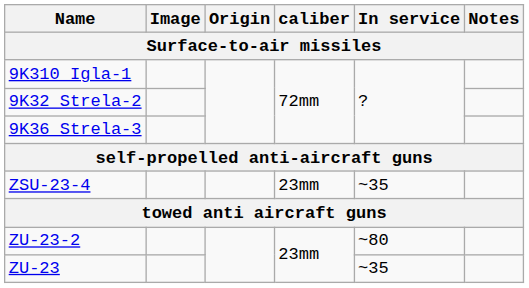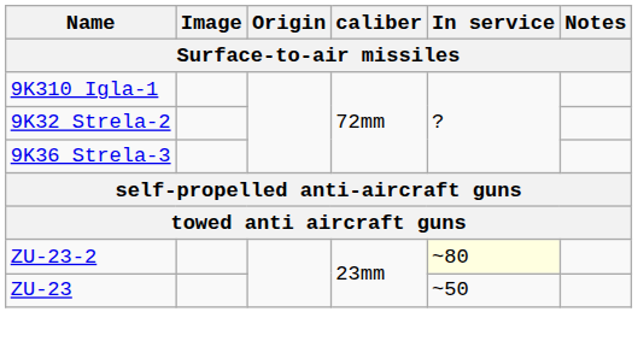- row: ZSU-23-4 | 23mm | ~35
ZU-23-2 | In service: no background -> lightyellow background
ZU-23 | In service: ~35 -> ~50
